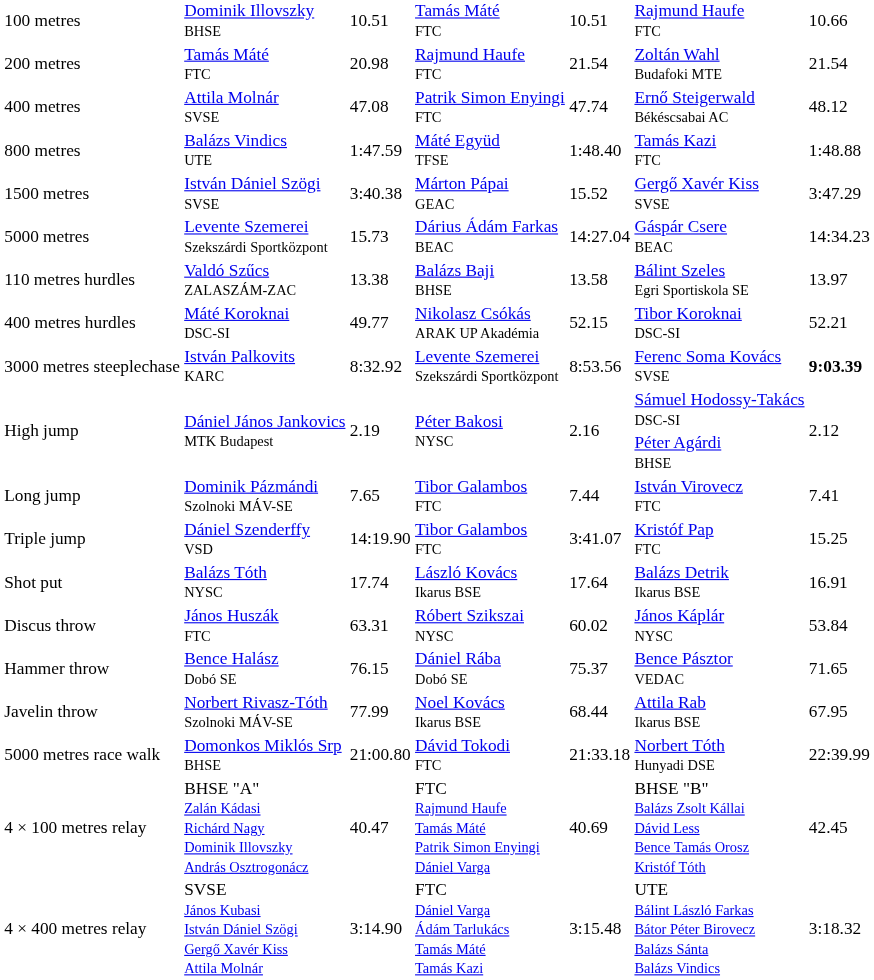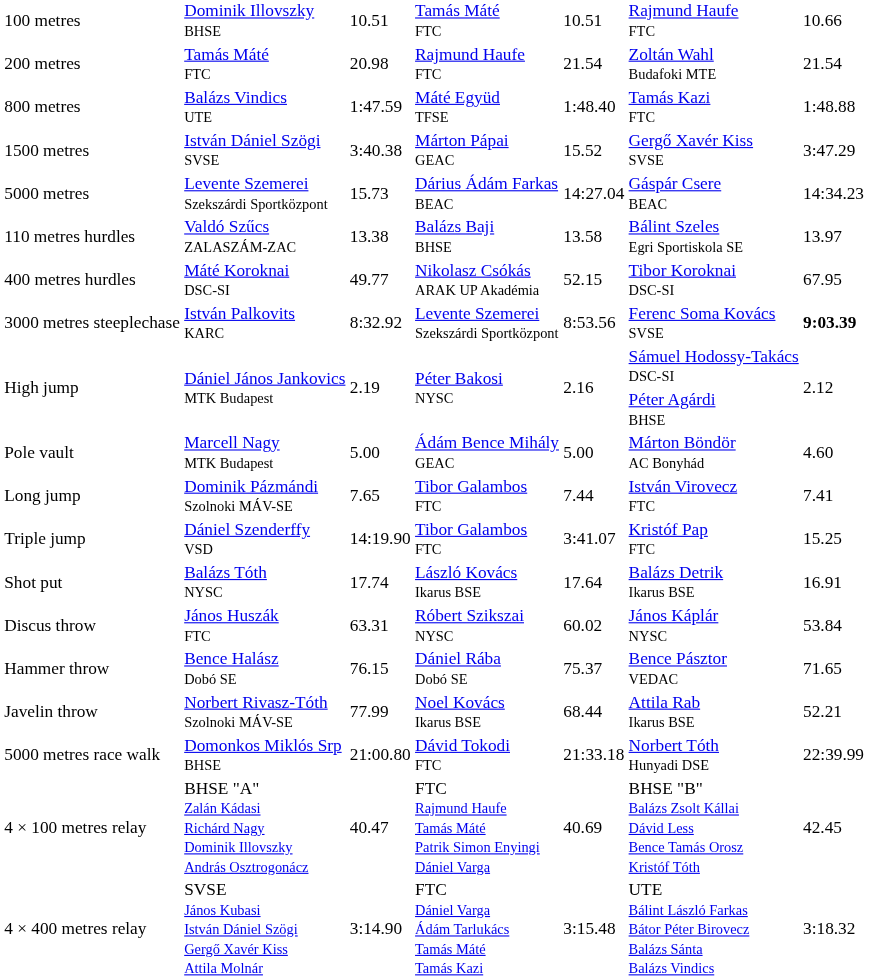- row: 400 metres | Attila Molnár SVSE | 47.08 | Patrik Simon Enyingi FTC | 47.74 | Ernő Steigerwald Békéscsabai AC | 48.12
400 metres hurdles | column 7: 52.21 -> 67.95
+ row: Pole vault | Marcell Nagy MTK Budapest | 5.00 | Ádám Bence Mihály GEAC | 5.00 | Márton Böndör AC Bonyhád | 4.60
Javelin throw | column 7: 67.95 -> 52.21
